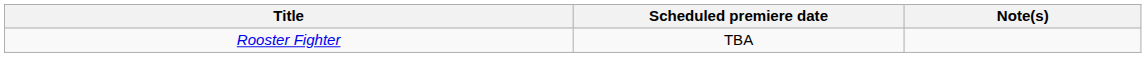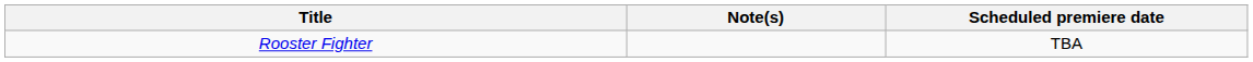columns swapped: Scheduled premiere date <-> Note(s)
